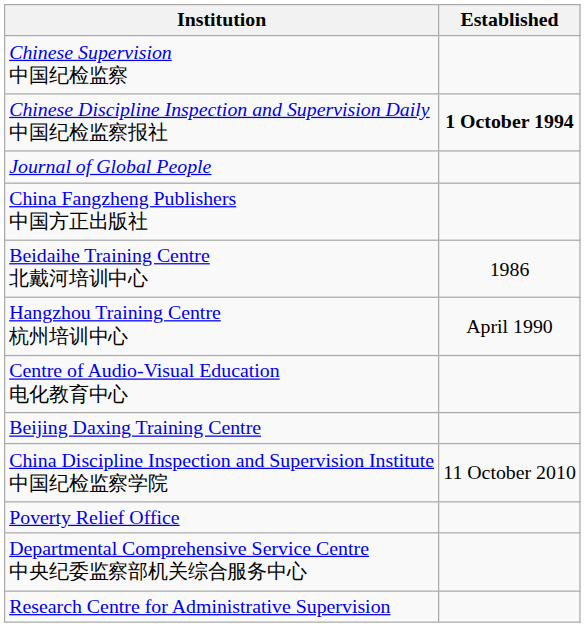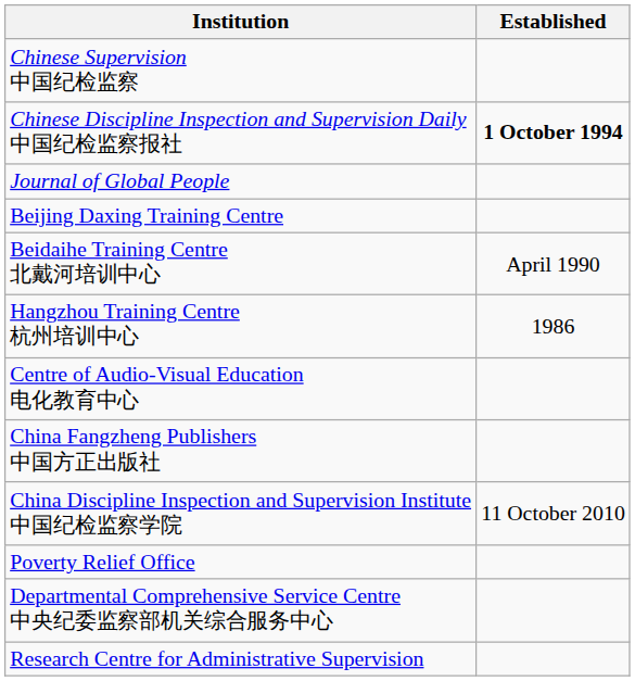rows swapped: Beijing Daxing Training Centre <-> China Fangzheng Publishers 中国方正出版社
Beidaihe Training Centre 北戴河培训中心 | Established: 1986 -> April 1990
Hangzhou Training Centre 杭州培训中心 | Established: April 1990 -> 1986
